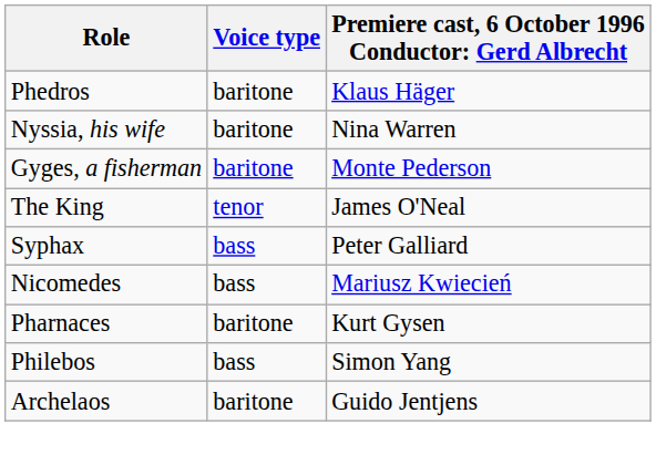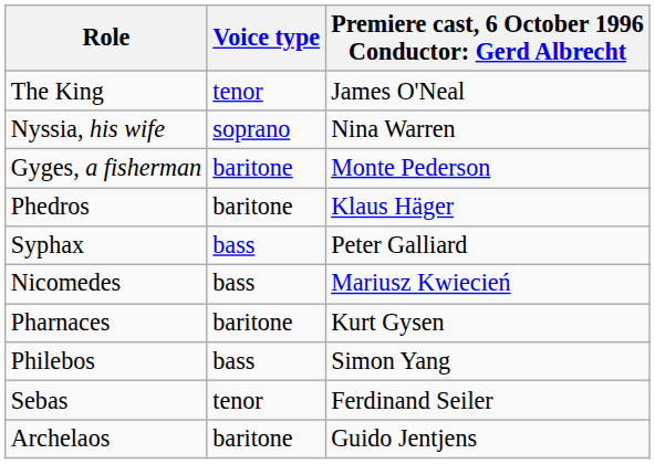rows swapped: The King <-> Phedros
Nyssia, his wife | Voice type: baritone -> soprano
+ row: Sebas | tenor | Ferdinand Seiler
